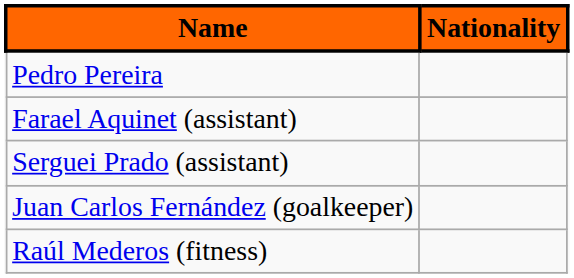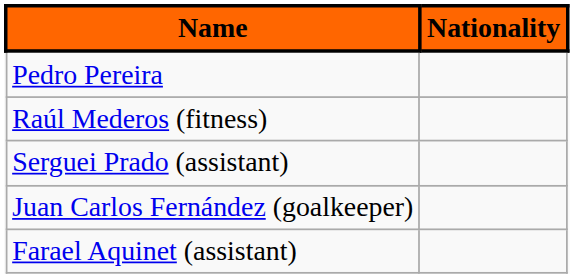rows swapped: Farael Aquinet (assistant) <-> Raúl Mederos (fitness)
